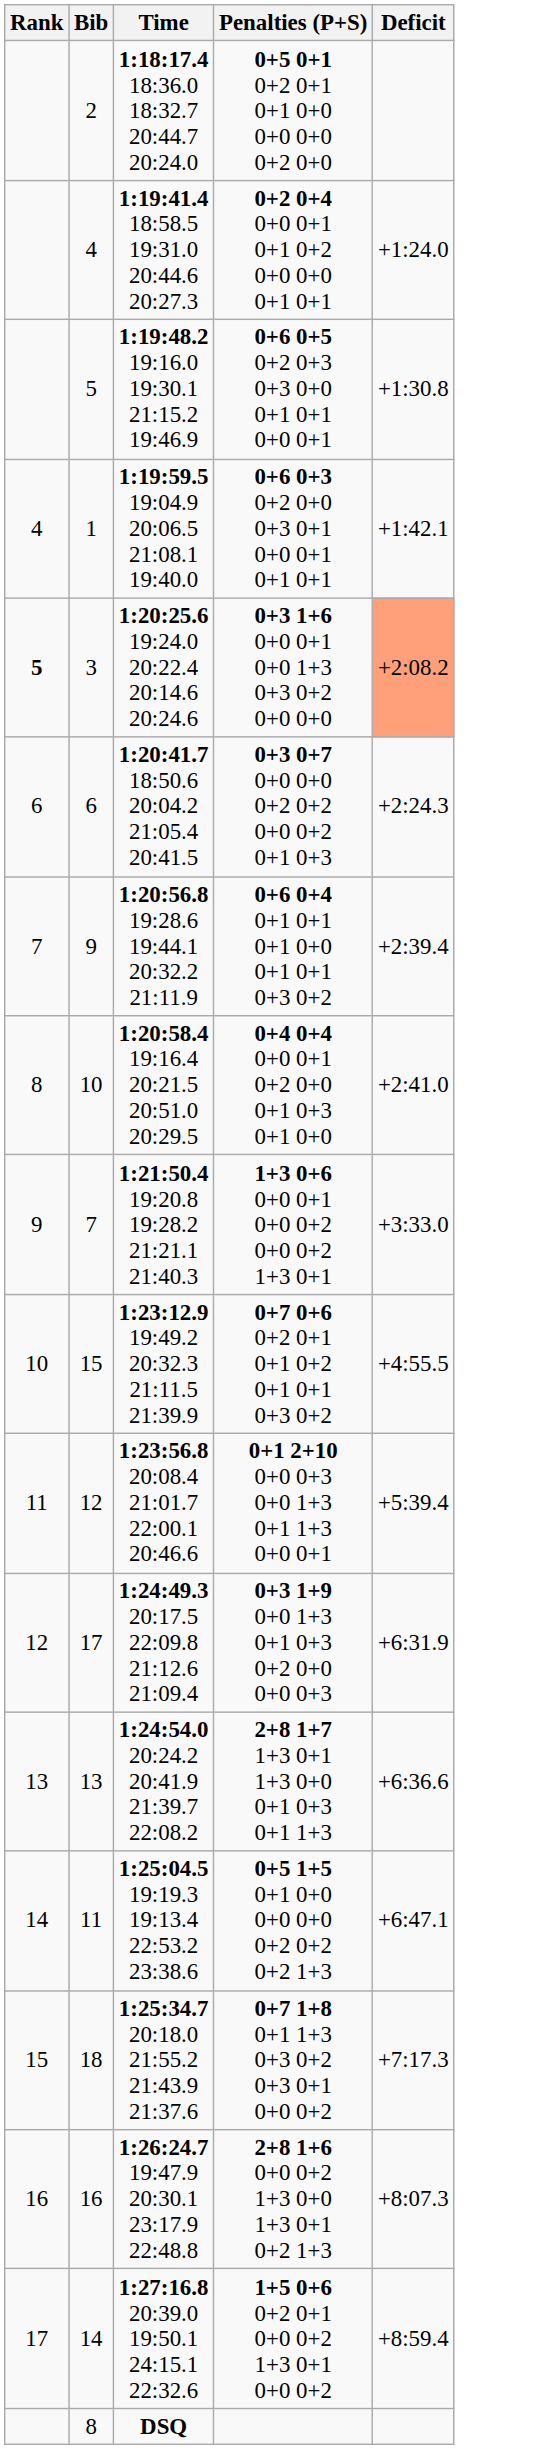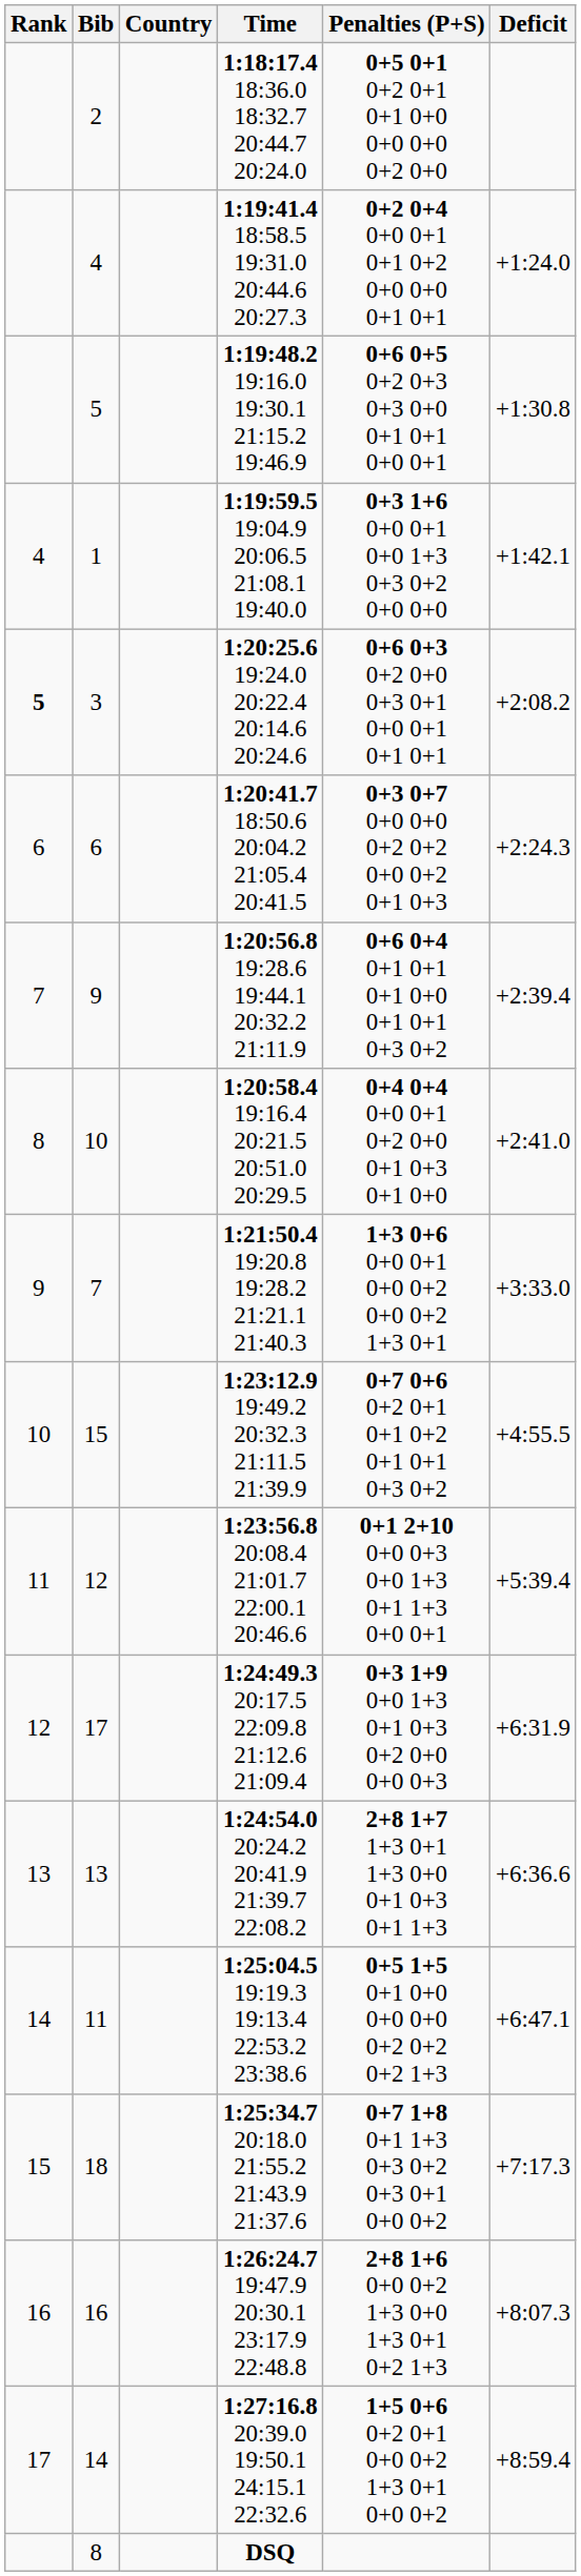+ column: Country
1 | Penalties (P+S): 0+6 0+3 0+2 0+0 0+3 0+1 0+0 0+1 0+1 0+1 -> 0+3 1+6 0+0 0+1 0+0 1+3 0+3 0+2 0+0 0+0
3 | Penalties (P+S): 0+3 1+6 0+0 0+1 0+0 1+3 0+3 0+2 0+0 0+0 -> 0+6 0+3 0+2 0+0 0+3 0+1 0+0 0+1 0+1 0+1
3 | Deficit: lightsalmon background -> no background
